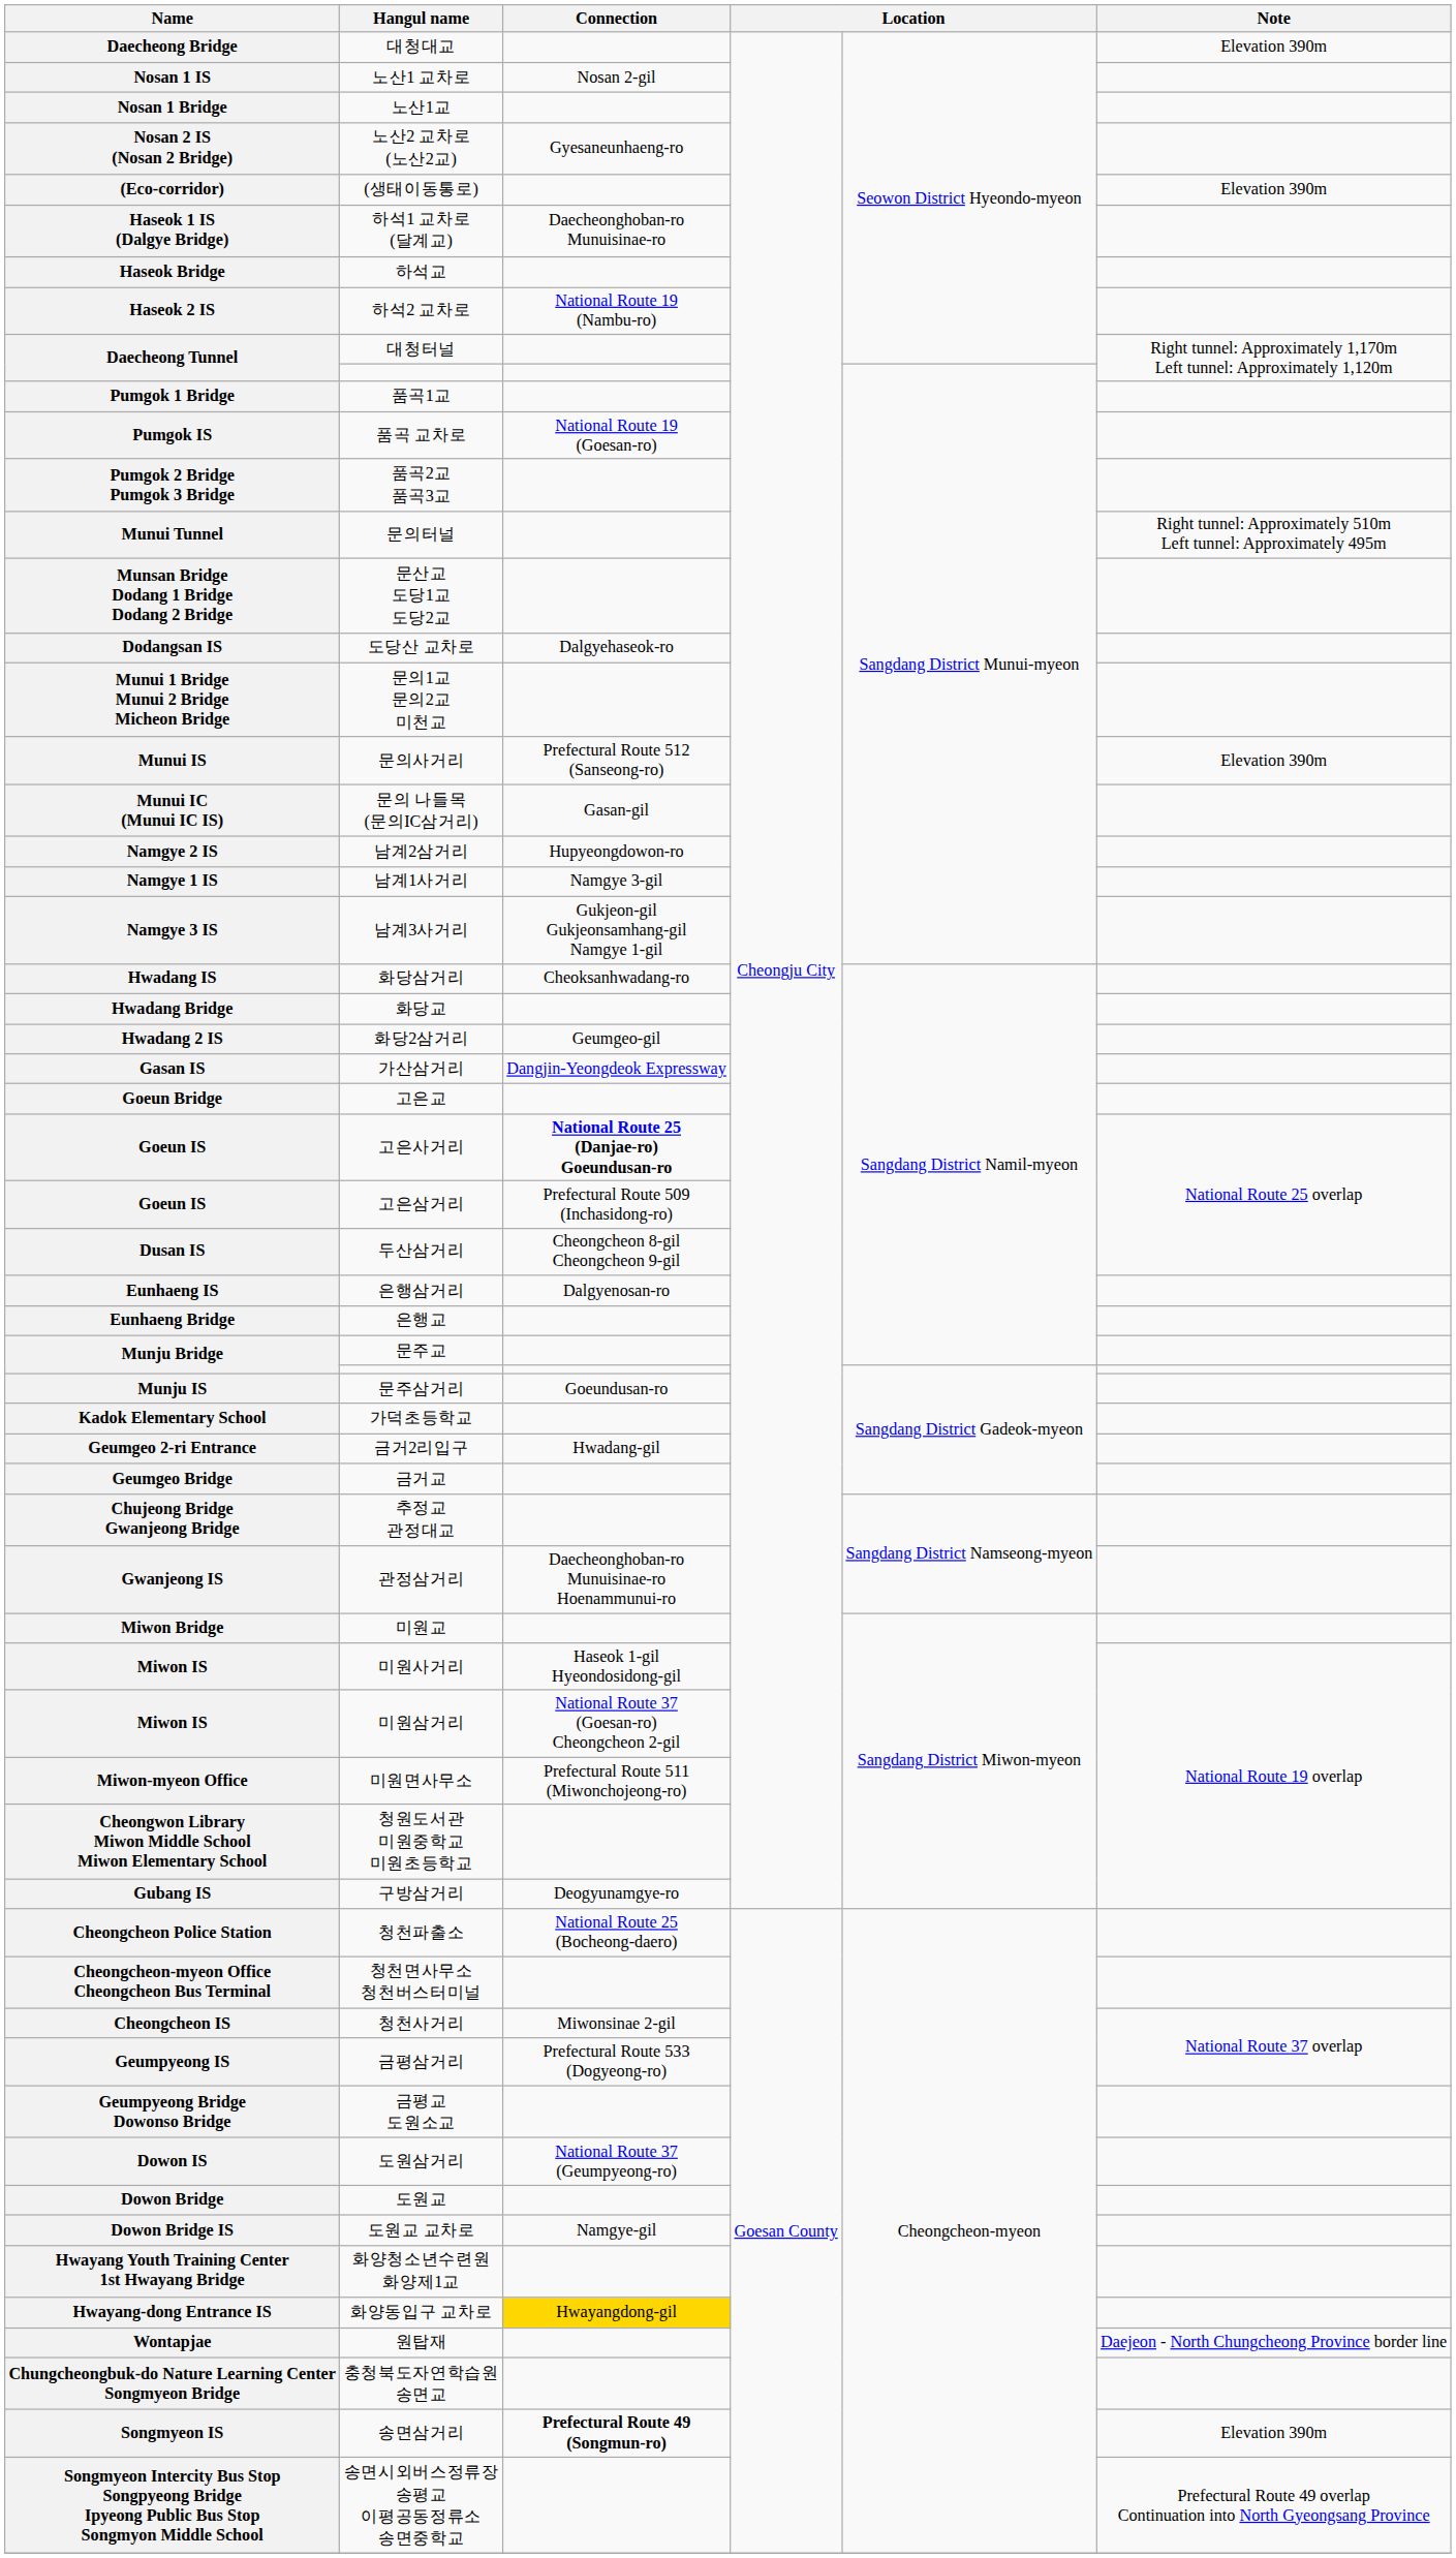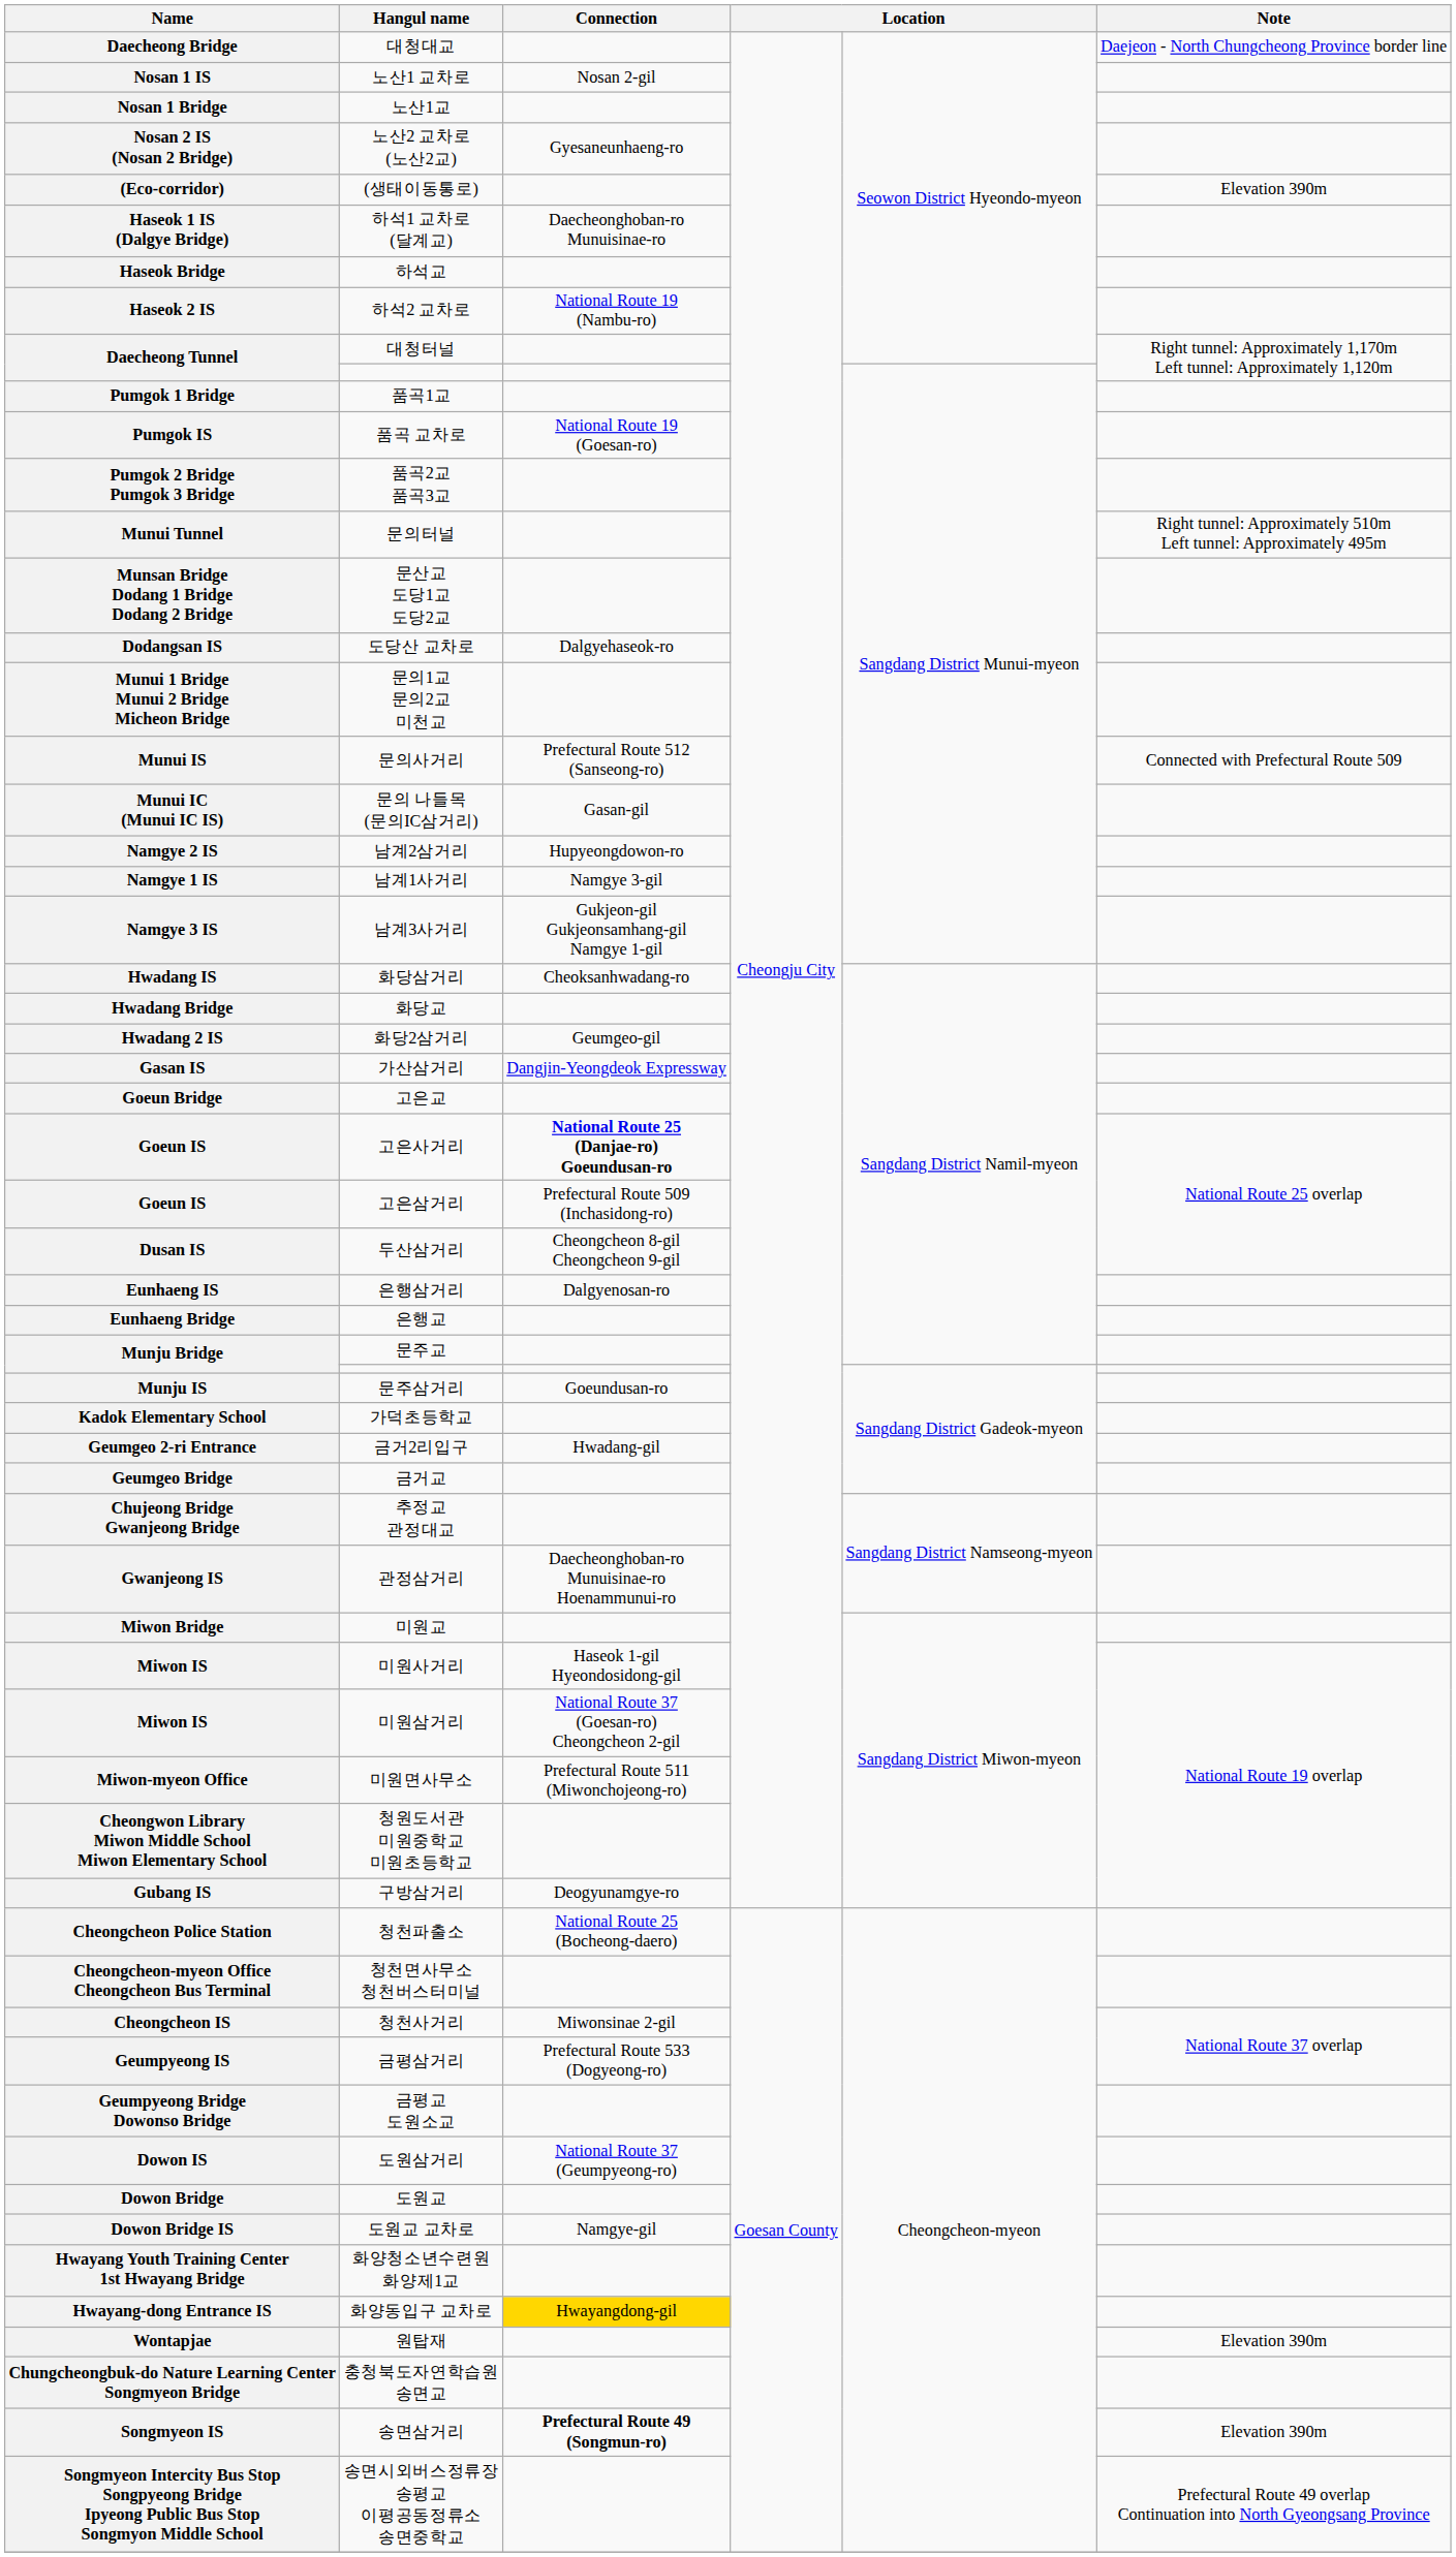대청대교 | Note: Elevation 390m -> Daejeon - North Chungcheong Province border line
문의사거리 | Note: Elevation 390m -> Connected with Prefectural Route 509
원탑재 | Note: Daejeon - North Chungcheong Province border line -> Elevation 390m
